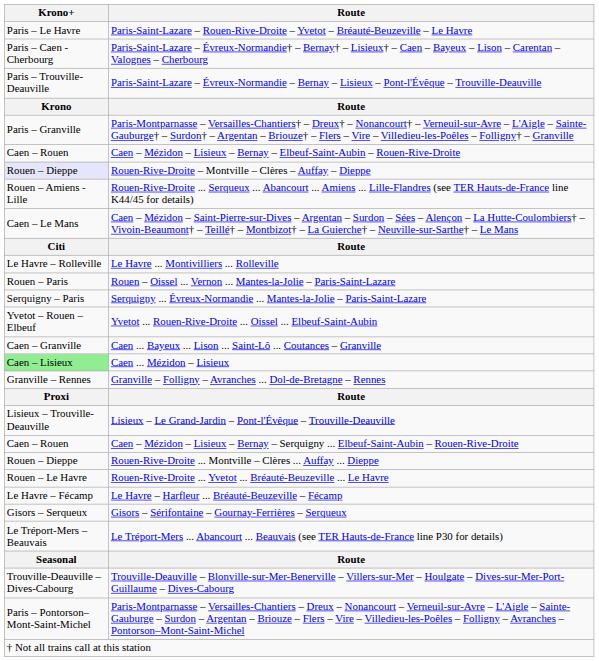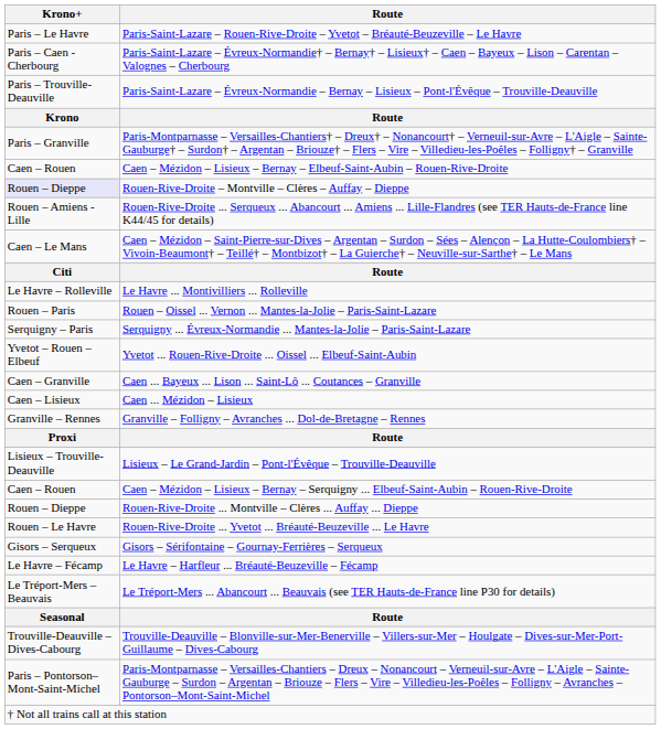Caen ... Mézidon – Lisieux | Krono+: lightgreen background -> no background
rows swapped: Le Havre – Harfleur ... Bréauté-Beuzeville – Fécamp <-> Gisors – Sérifontaine – Gournay-Ferrières – Serqueux
